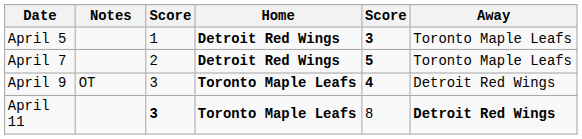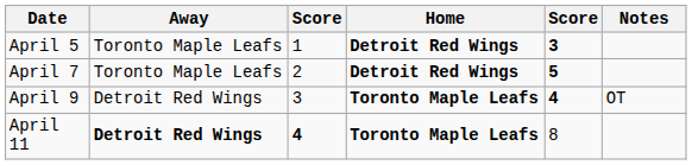columns swapped: Away <-> Notes
April 11 | column 3: 3 -> 4
